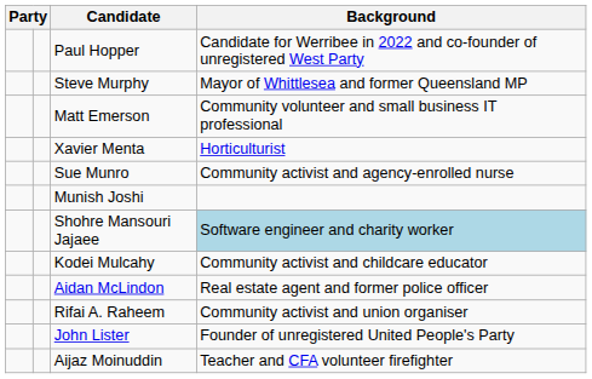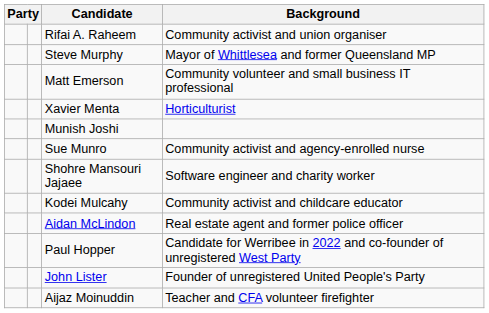rows swapped: Rifai A. Raheem <-> Paul Hopper
rows swapped: Munish Joshi <-> Sue Munro
Shohre Mansouri Jajaee | Background: lightblue background -> no background
